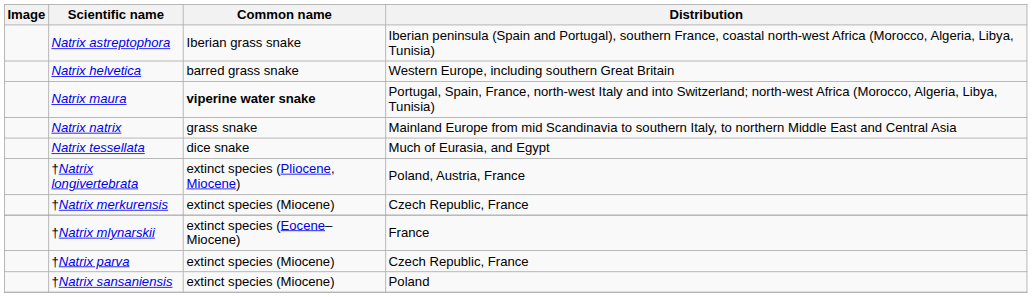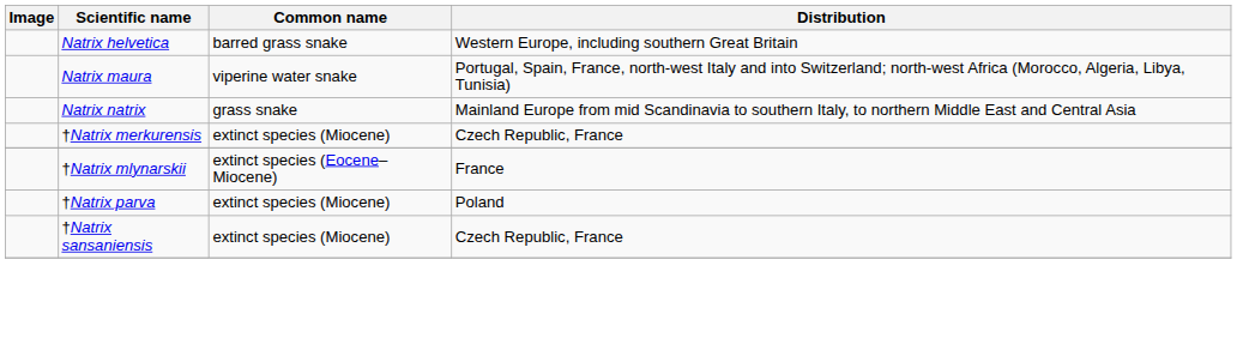- row: Natrix astreptophora | Iberian grass snake | Iberian peninsula (Spain and Portugal), southern France, coastal north-west Africa (Morocco, Algeria, Libya, Tunisia)
Natrix maura | Common name: bold -> normal
- row: Natrix tessellata | dice snake | Much of Eurasia, and Egypt
- row: †Natrix longivertebrata | extinct species (Pliocene, Miocene) | Poland, Austria, France
†Natrix parva | Distribution: Czech Republic, France -> Poland
†Natrix sansaniensis | Distribution: Poland -> Czech Republic, France
